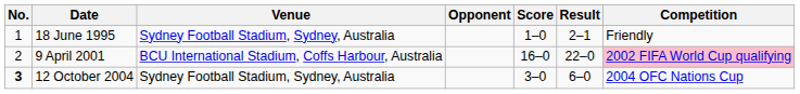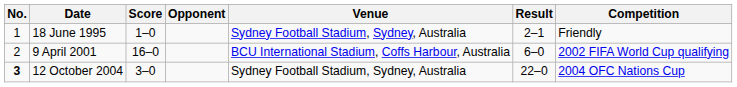columns swapped: Venue <-> Score
9 April 2001 | Result: 22–0 -> 6–0
9 April 2001 | Competition: pink background -> no background
12 October 2004 | Result: 6–0 -> 22–0
